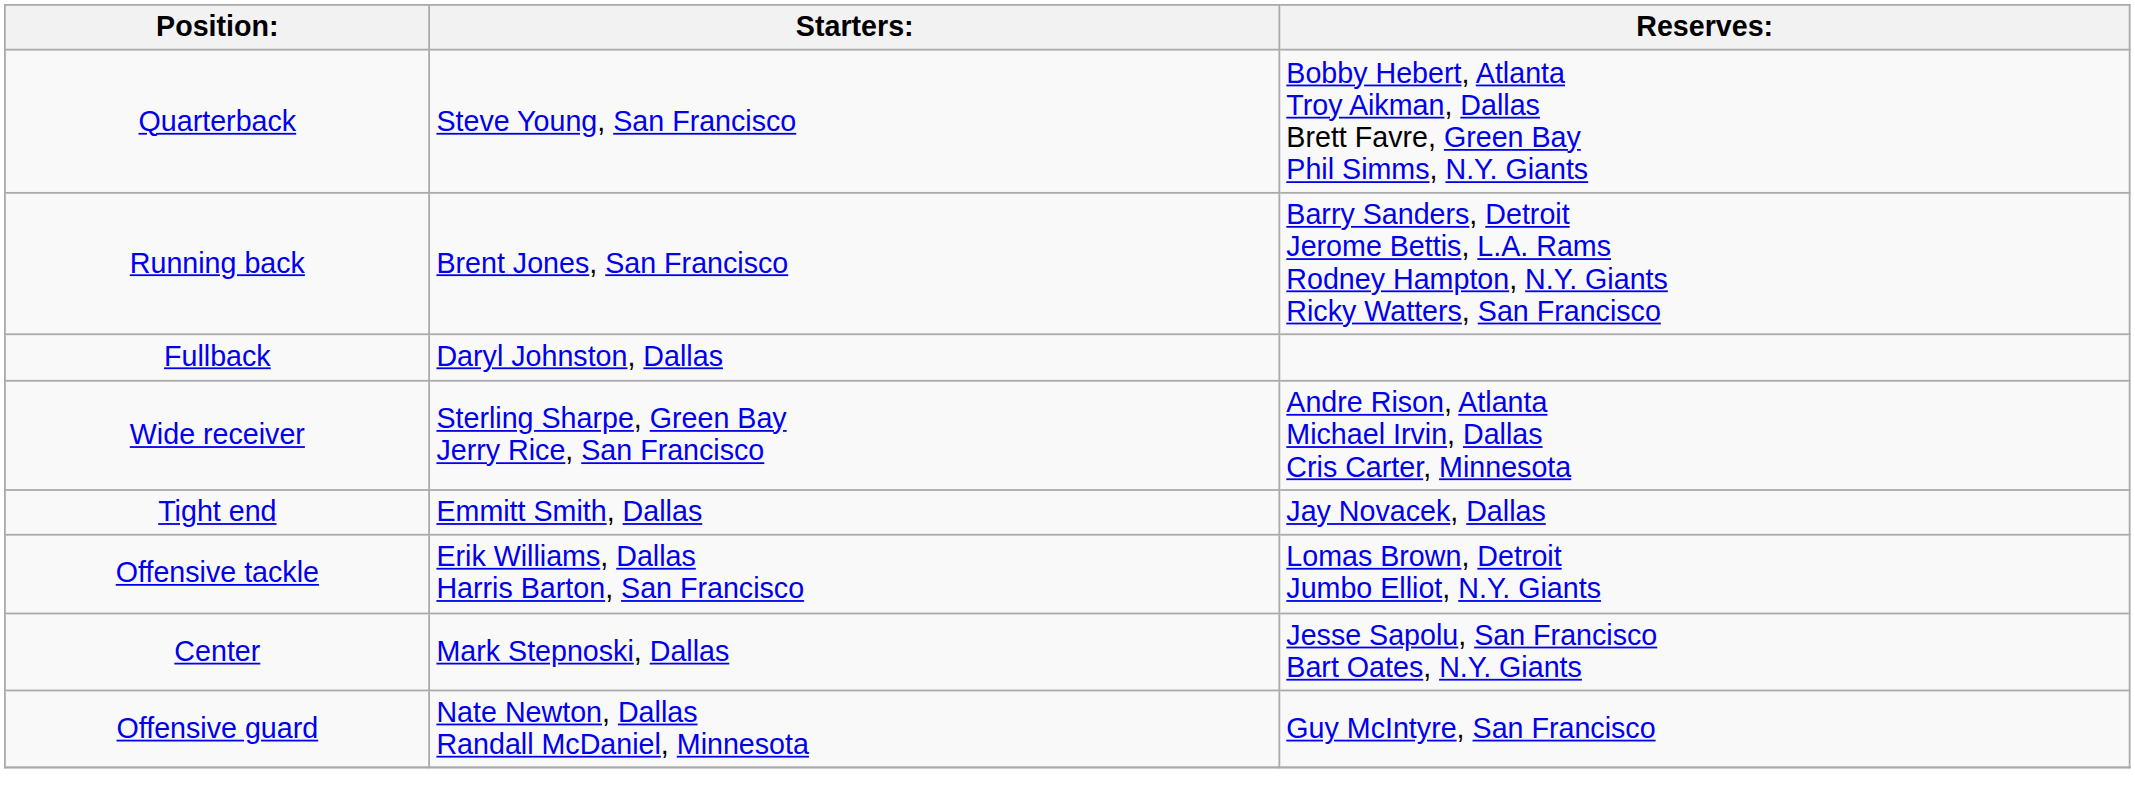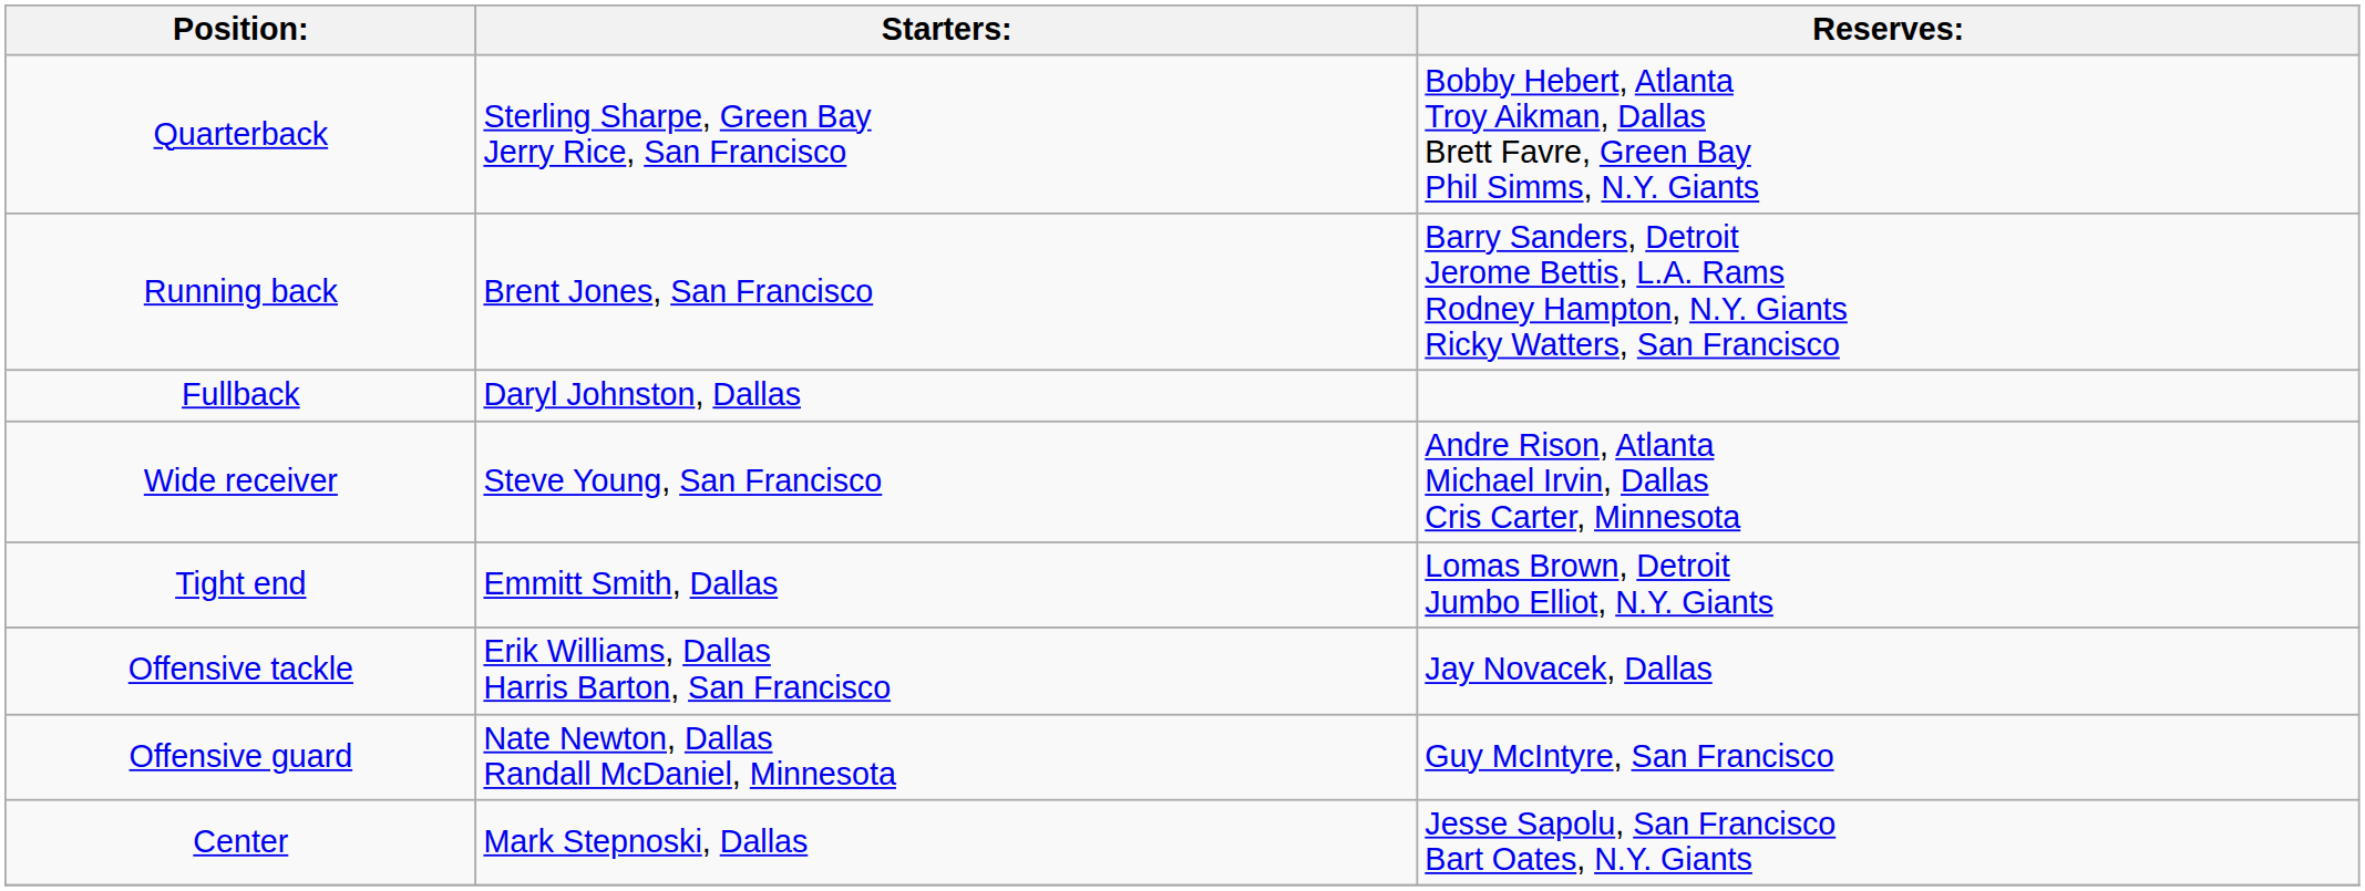Quarterback | Starters:: Steve Young, San Francisco -> Sterling Sharpe, Green Bay Jerry Rice, San Francisco
Wide receiver | Starters:: Sterling Sharpe, Green Bay Jerry Rice, San Francisco -> Steve Young, San Francisco
Tight end | Reserves:: Jay Novacek, Dallas -> Lomas Brown, Detroit Jumbo Elliot, N.Y. Giants
Offensive tackle | Reserves:: Lomas Brown, Detroit Jumbo Elliot, N.Y. Giants -> Jay Novacek, Dallas
rows swapped: Offensive guard <-> Center
